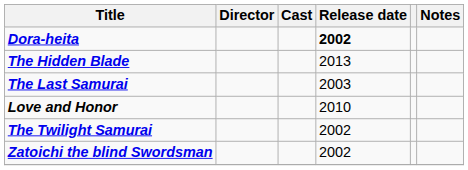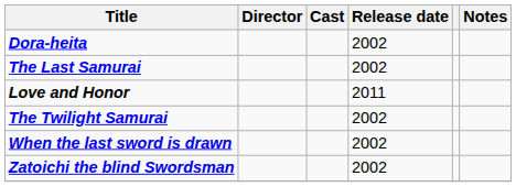Dora-heita | Release date: bold -> normal
- row: The Hidden Blade | 2013
The Last Samurai | Release date: 2003 -> 2002
Love and Honor | Release date: 2010 -> 2011
+ row: When the last sword is drawn | 2002
